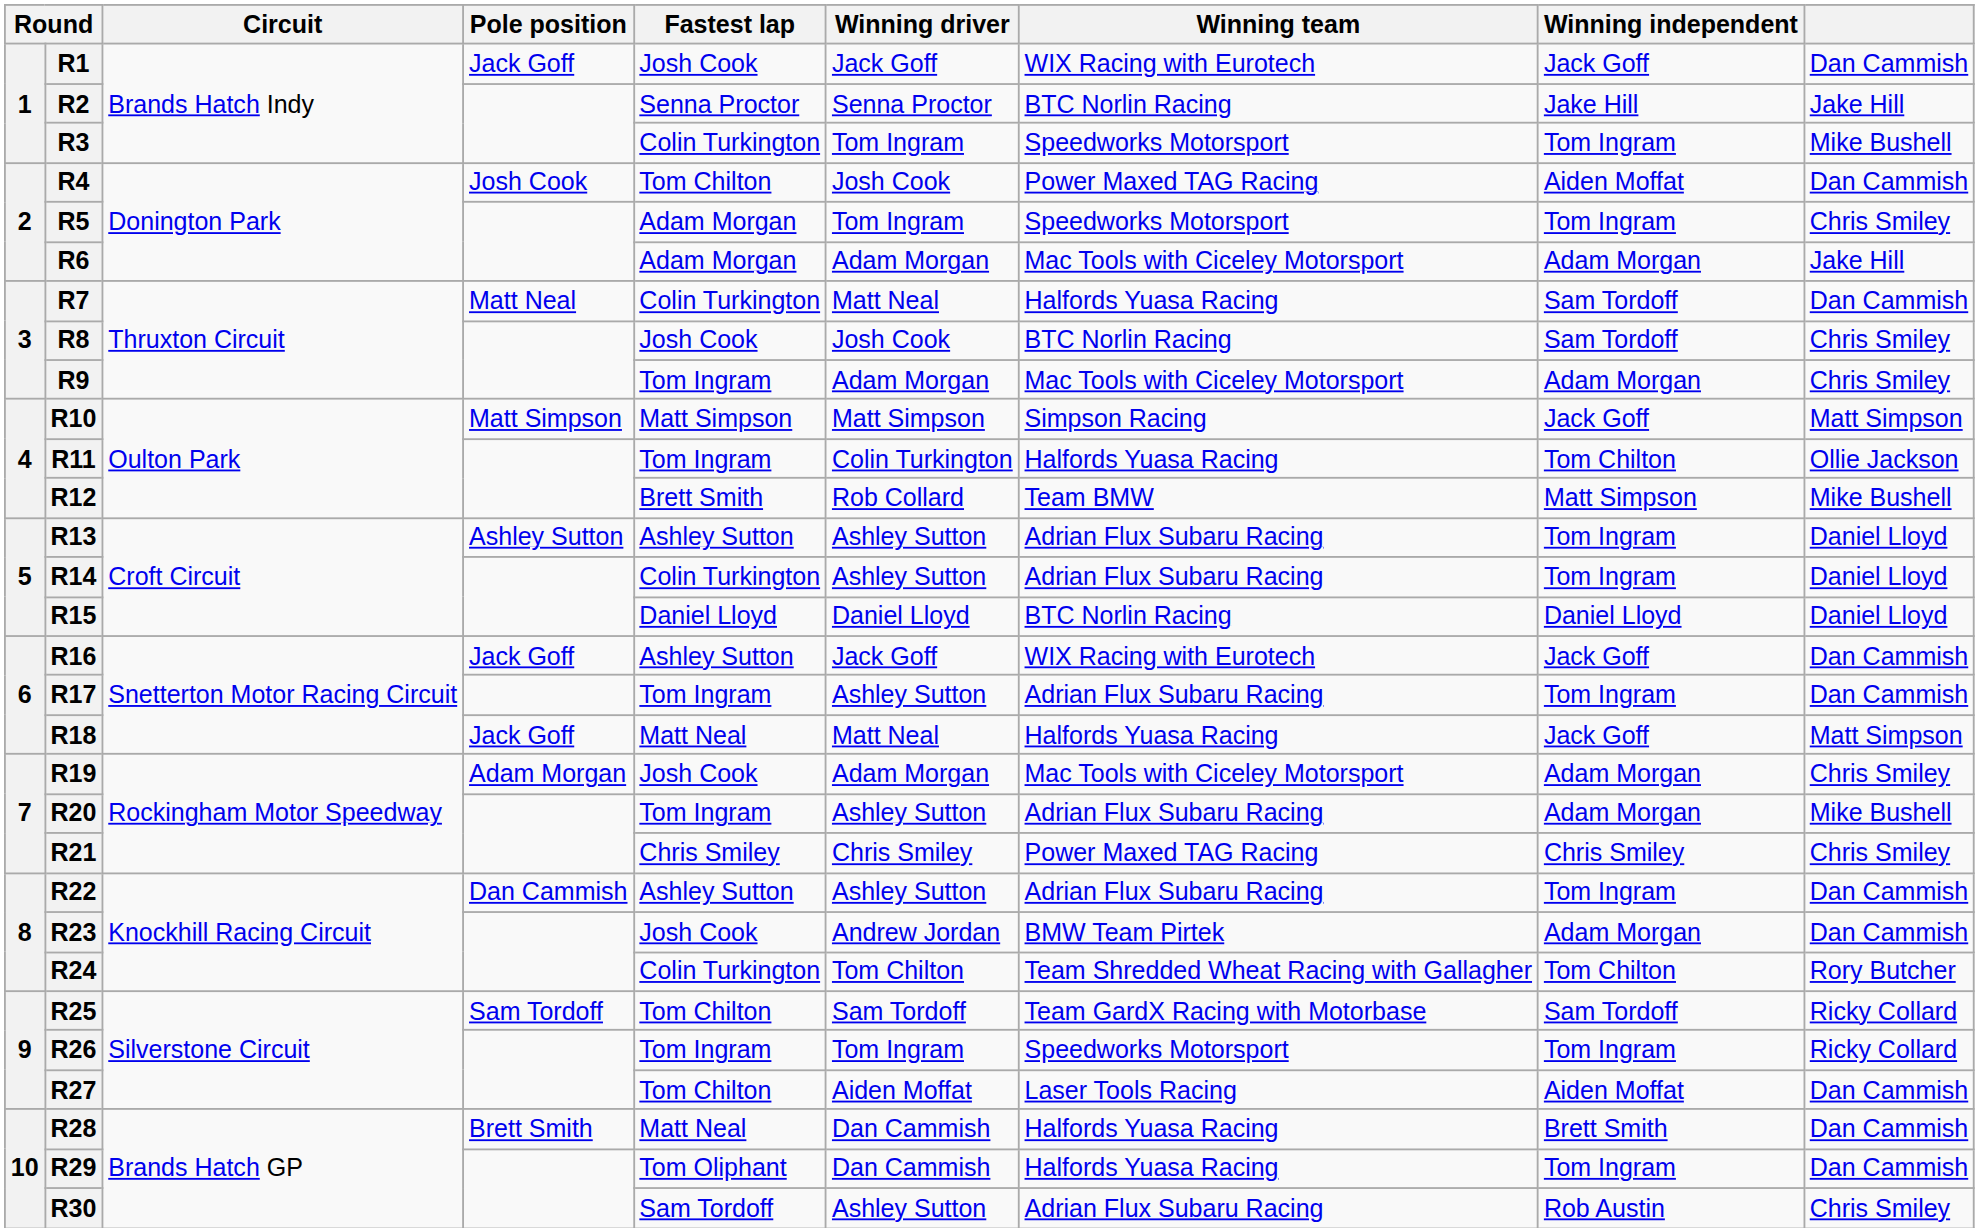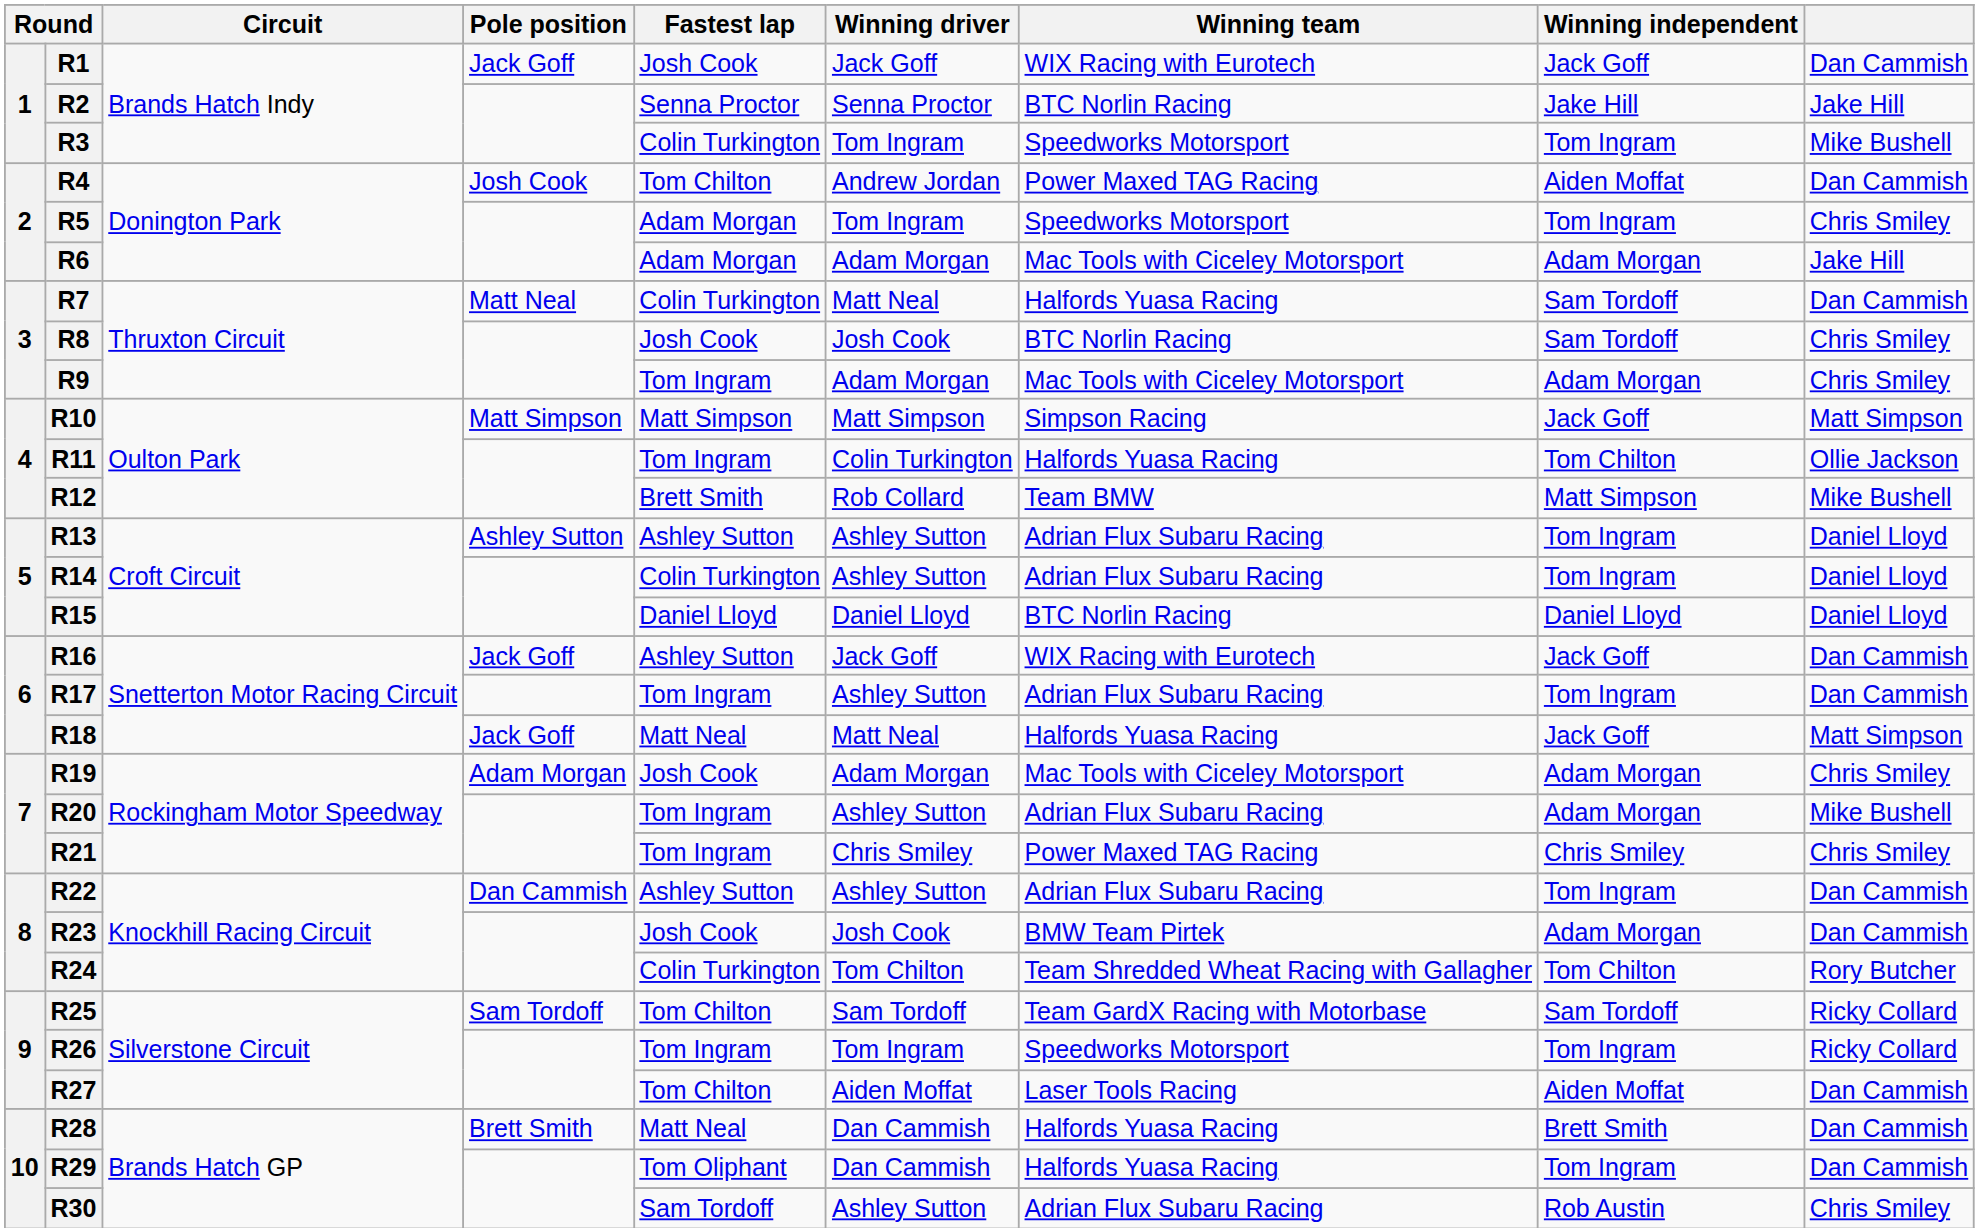R4 | Winning driver: Josh Cook -> Andrew Jordan
R21 | Fastest lap: Chris Smiley -> Tom Ingram
R23 | Winning driver: Andrew Jordan -> Josh Cook
